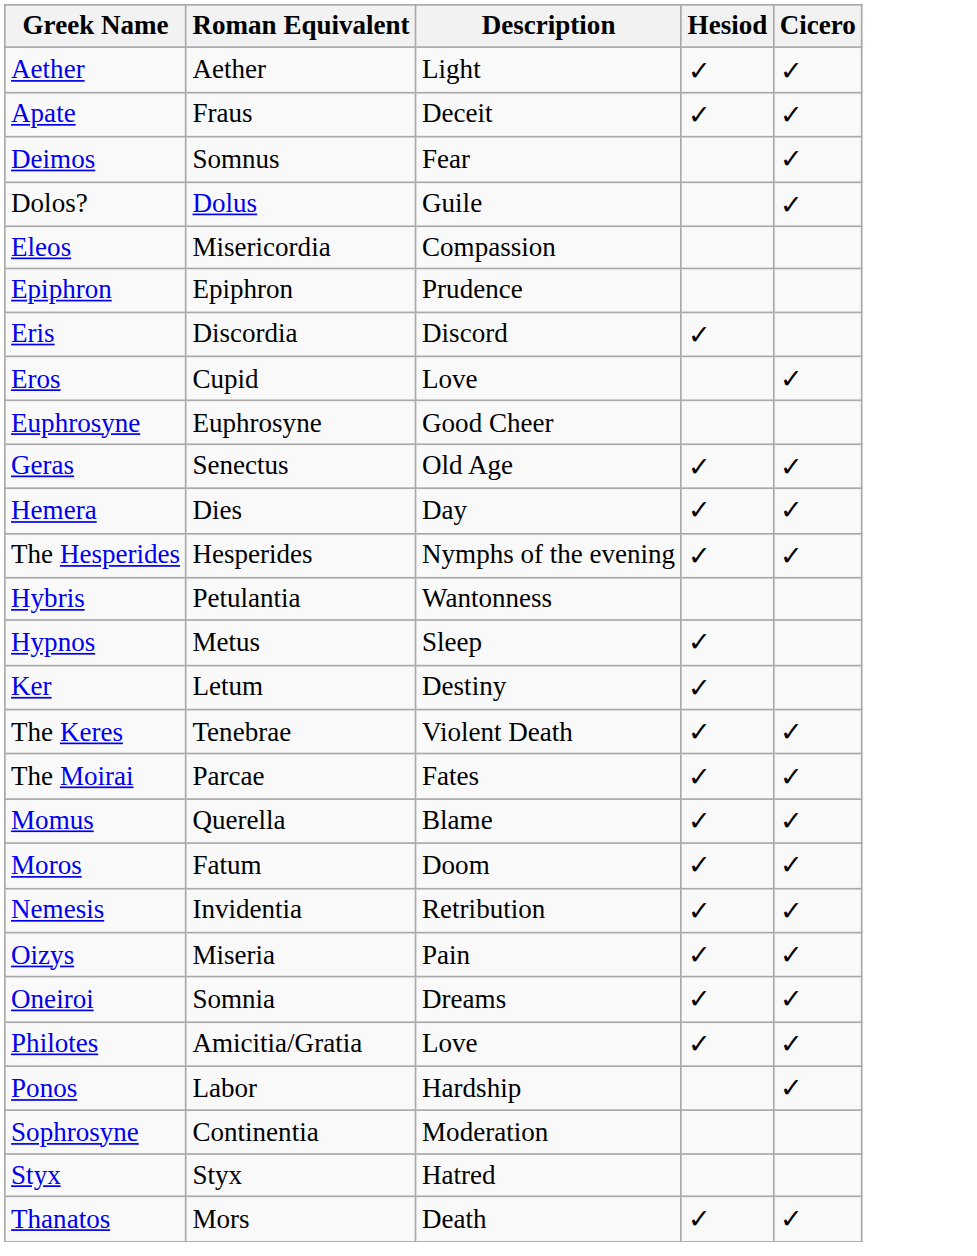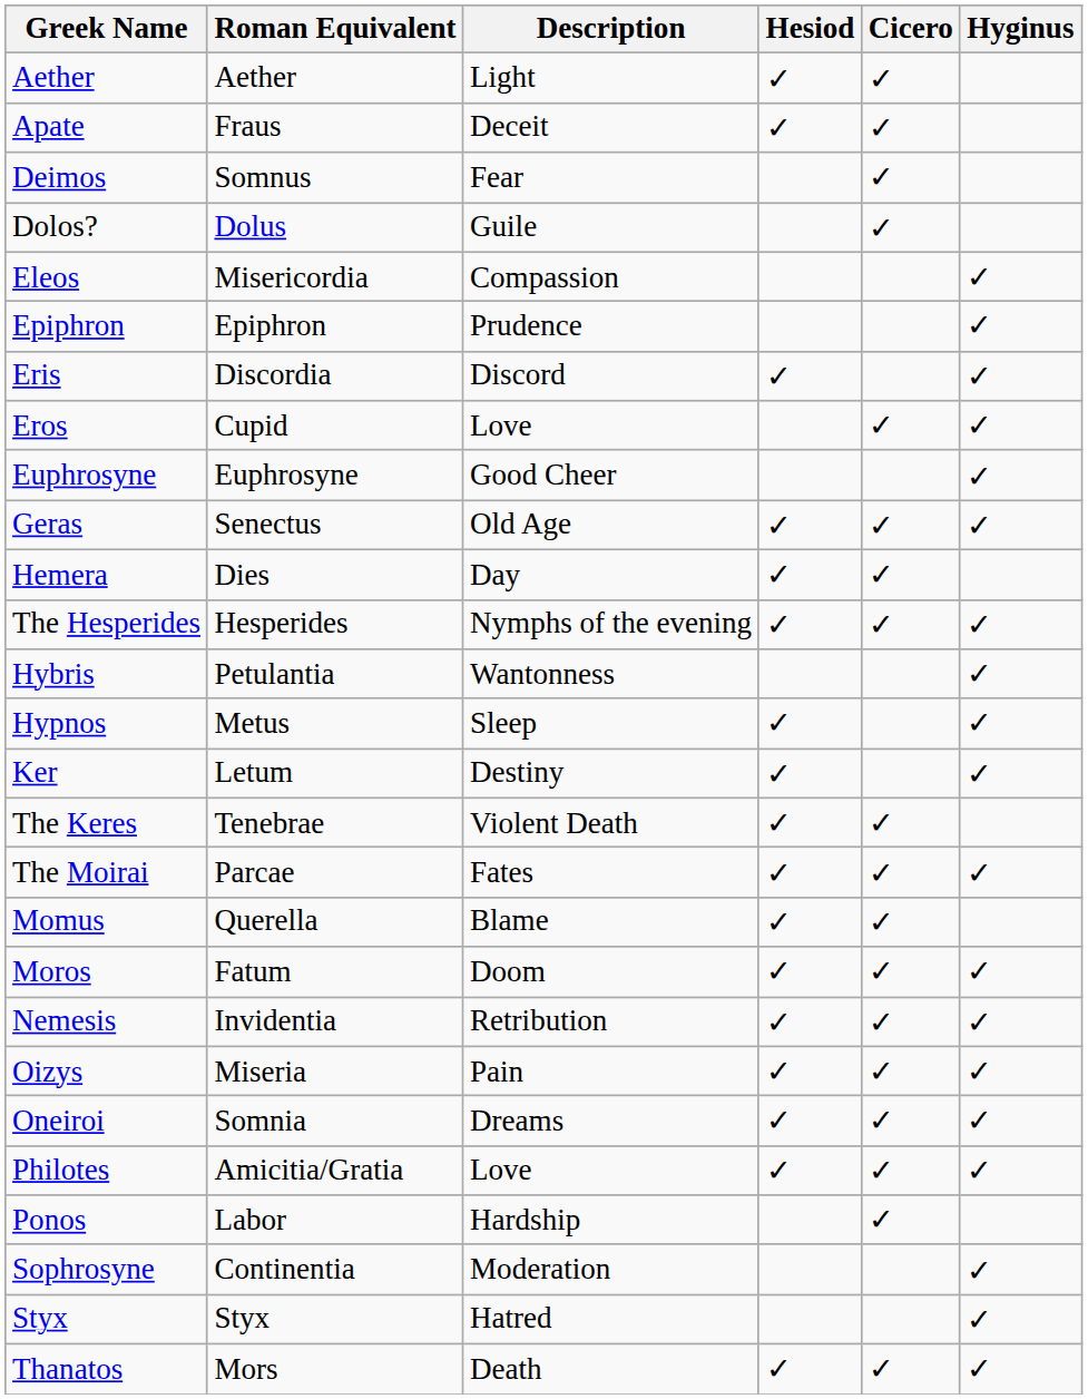+ column: Hyginus | ✓ | ✓ | ✓ | ✓ | ✓ | ✓ | ✓ | ✓ | ✓ | ✓ | ✓ | ✓ | ✓ | ✓ | ✓ | ✓ | ✓ | ✓ | ✓
